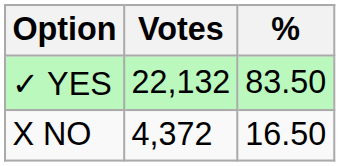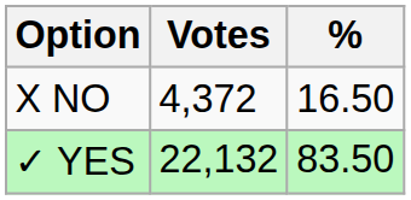rows swapped: ✓ YES <-> X NO
